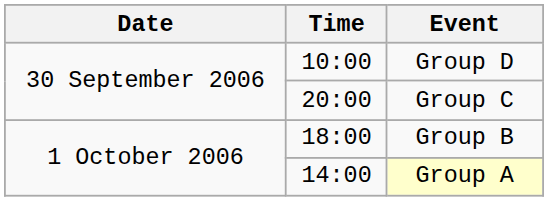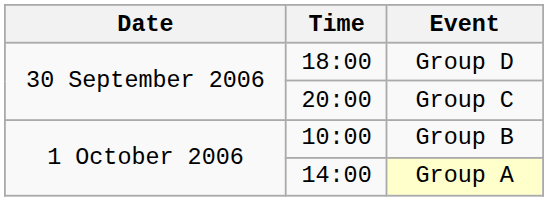Group D | Time: 10:00 -> 18:00
Group B | Time: 18:00 -> 10:00
